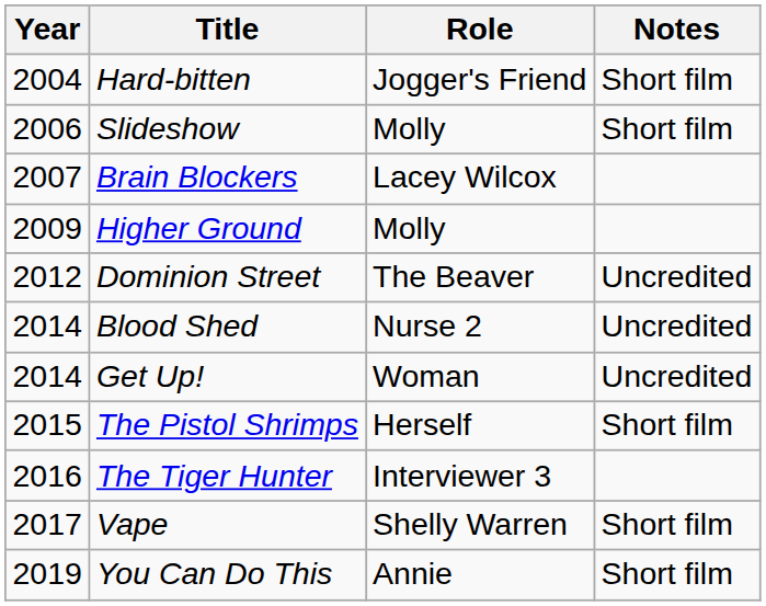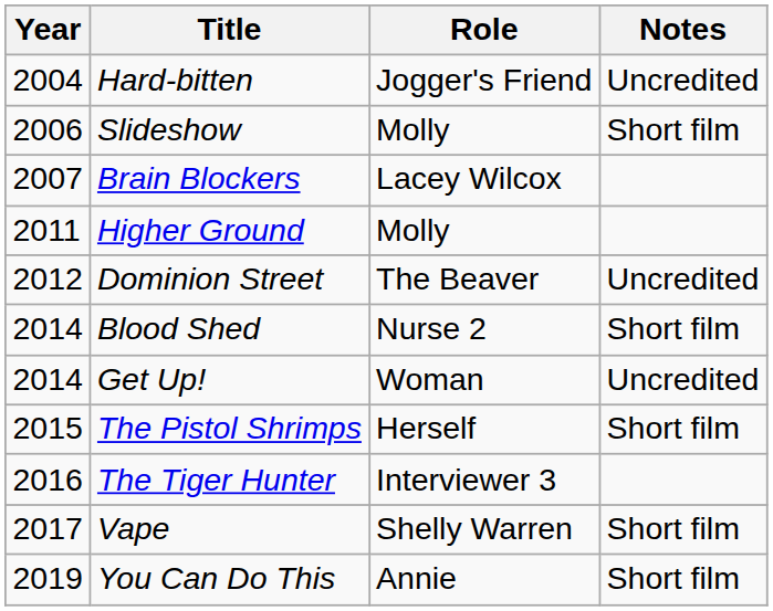Hard-bitten | Notes: Short film -> Uncredited
Higher Ground | Year: 2009 -> 2011
Blood Shed | Notes: Uncredited -> Short film
